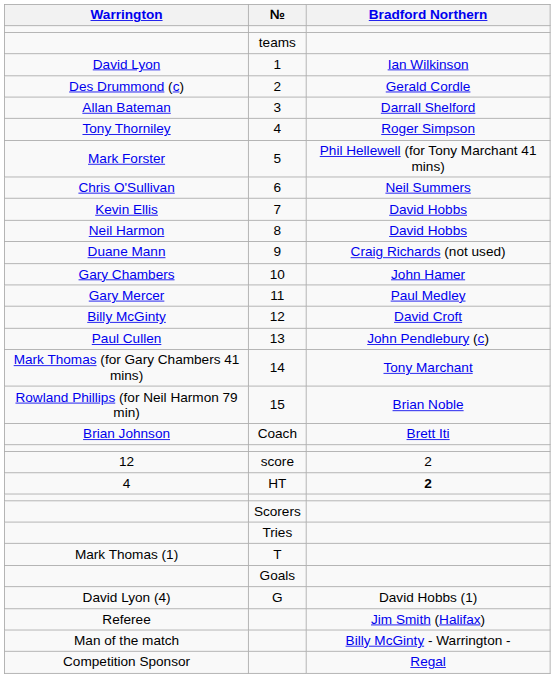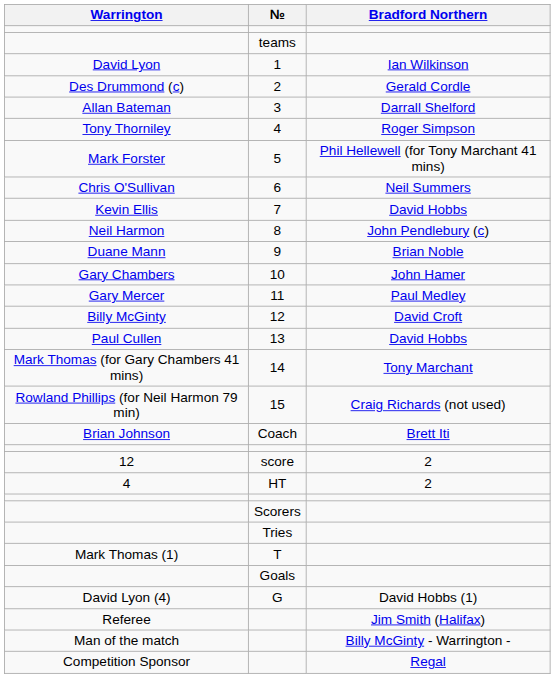8 | Bradford Northern: David Hobbs -> John Pendlebury (c)
9 | Bradford Northern: Craig Richards (not used) -> Brian Noble
13 | Bradford Northern: John Pendlebury (c) -> David Hobbs
15 | Bradford Northern: Brian Noble -> Craig Richards (not used)
HT | Bradford Northern: bold -> normal
